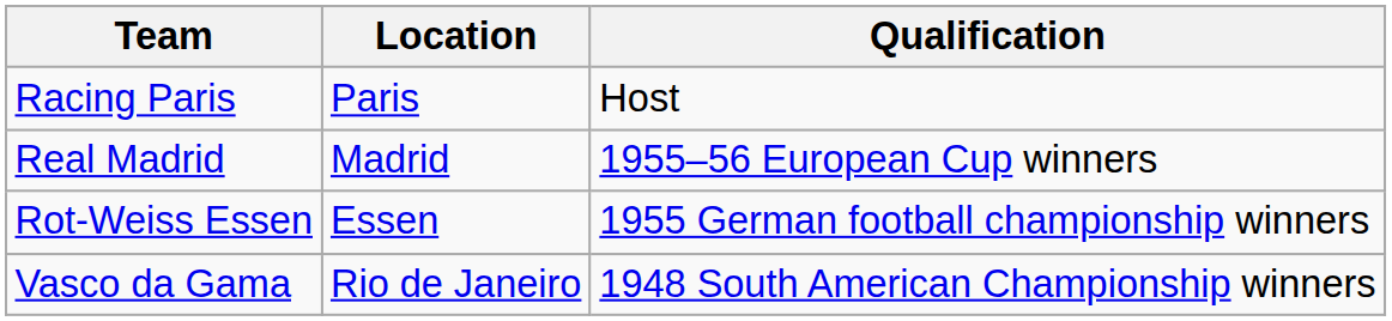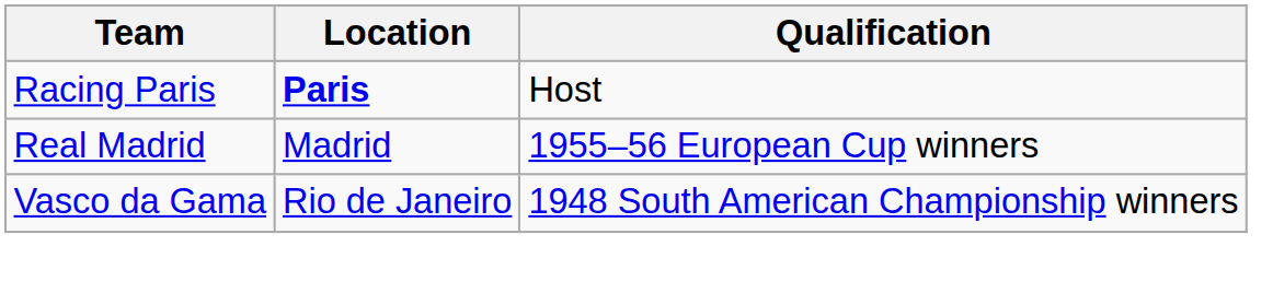Racing Paris | Location: normal -> bold
- row: Rot-Weiss Essen | Essen | 1955 German football championship winners
